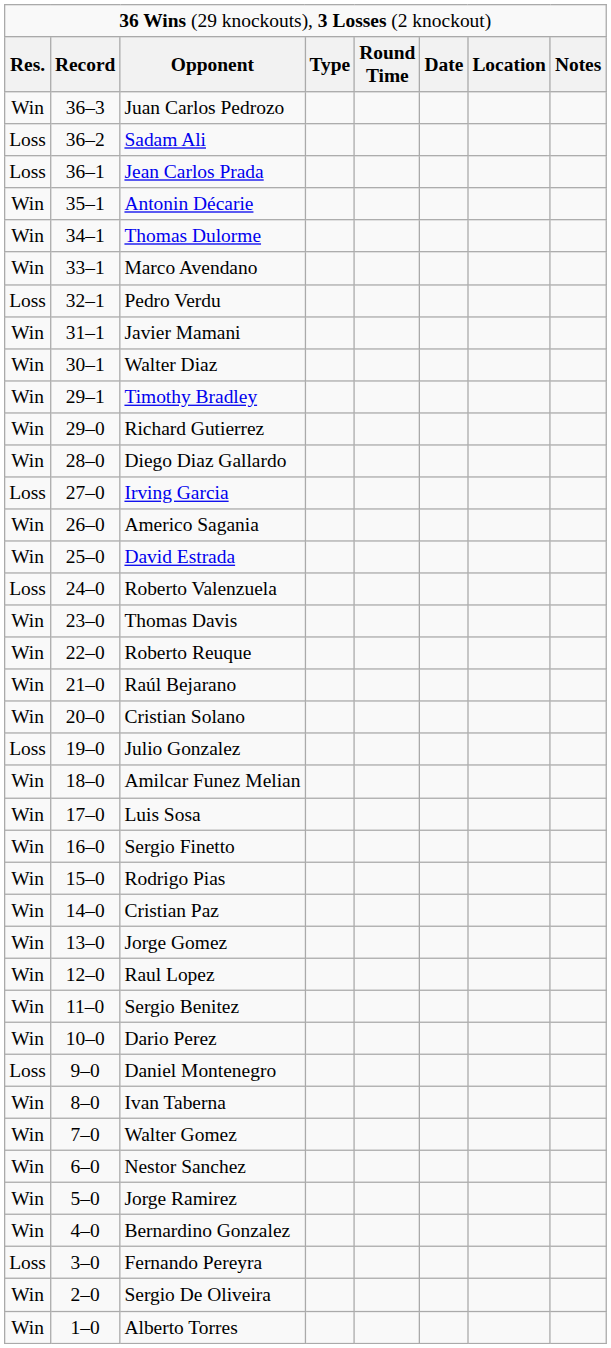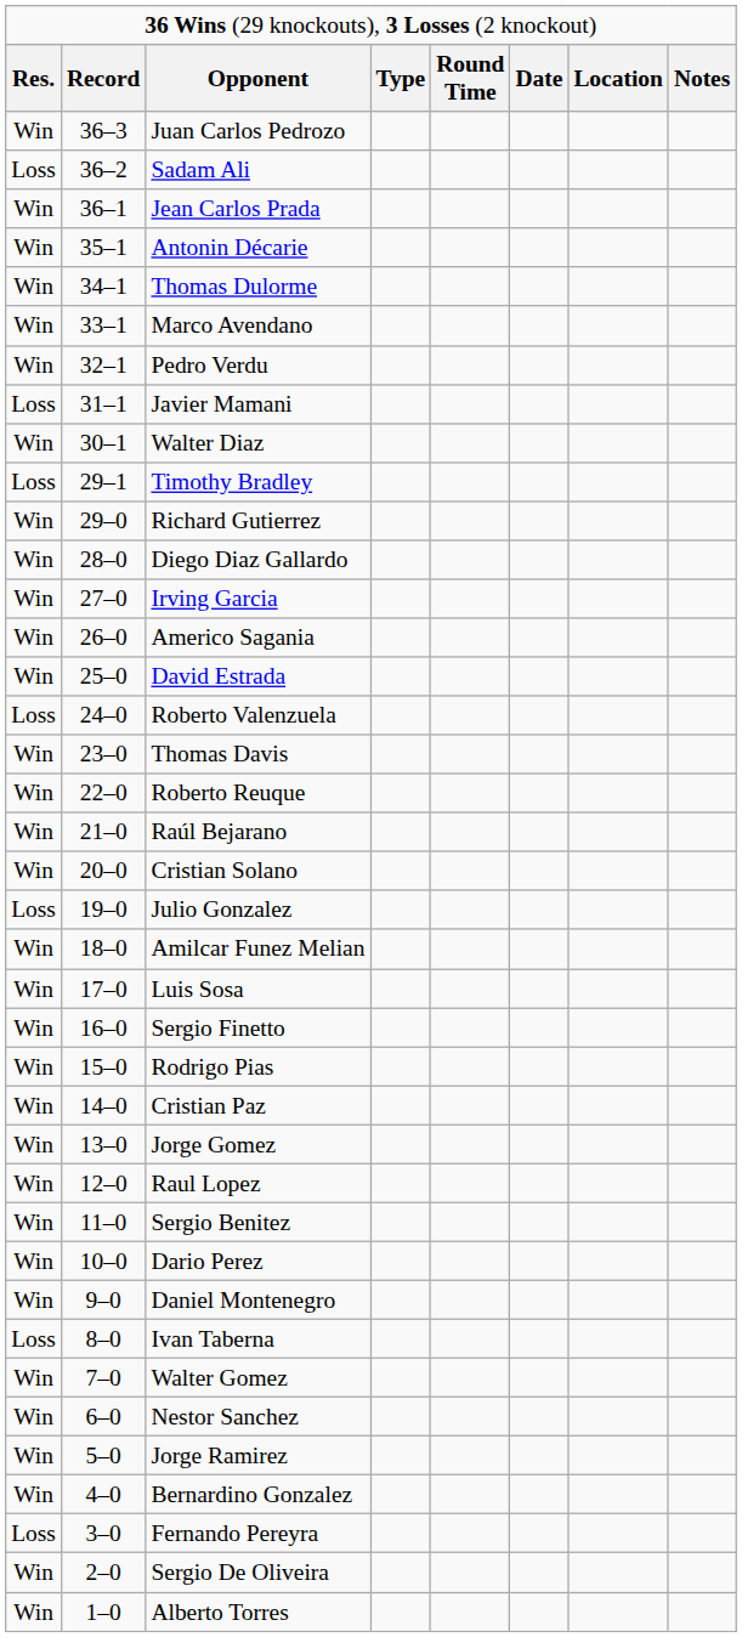Jean Carlos Prada | column 1: Loss -> Win
Pedro Verdu | column 1: Loss -> Win
Javier Mamani | column 1: Win -> Loss
Timothy Bradley | column 1: Win -> Loss
Irving Garcia | column 1: Loss -> Win
Daniel Montenegro | column 1: Loss -> Win
Ivan Taberna | column 1: Win -> Loss
